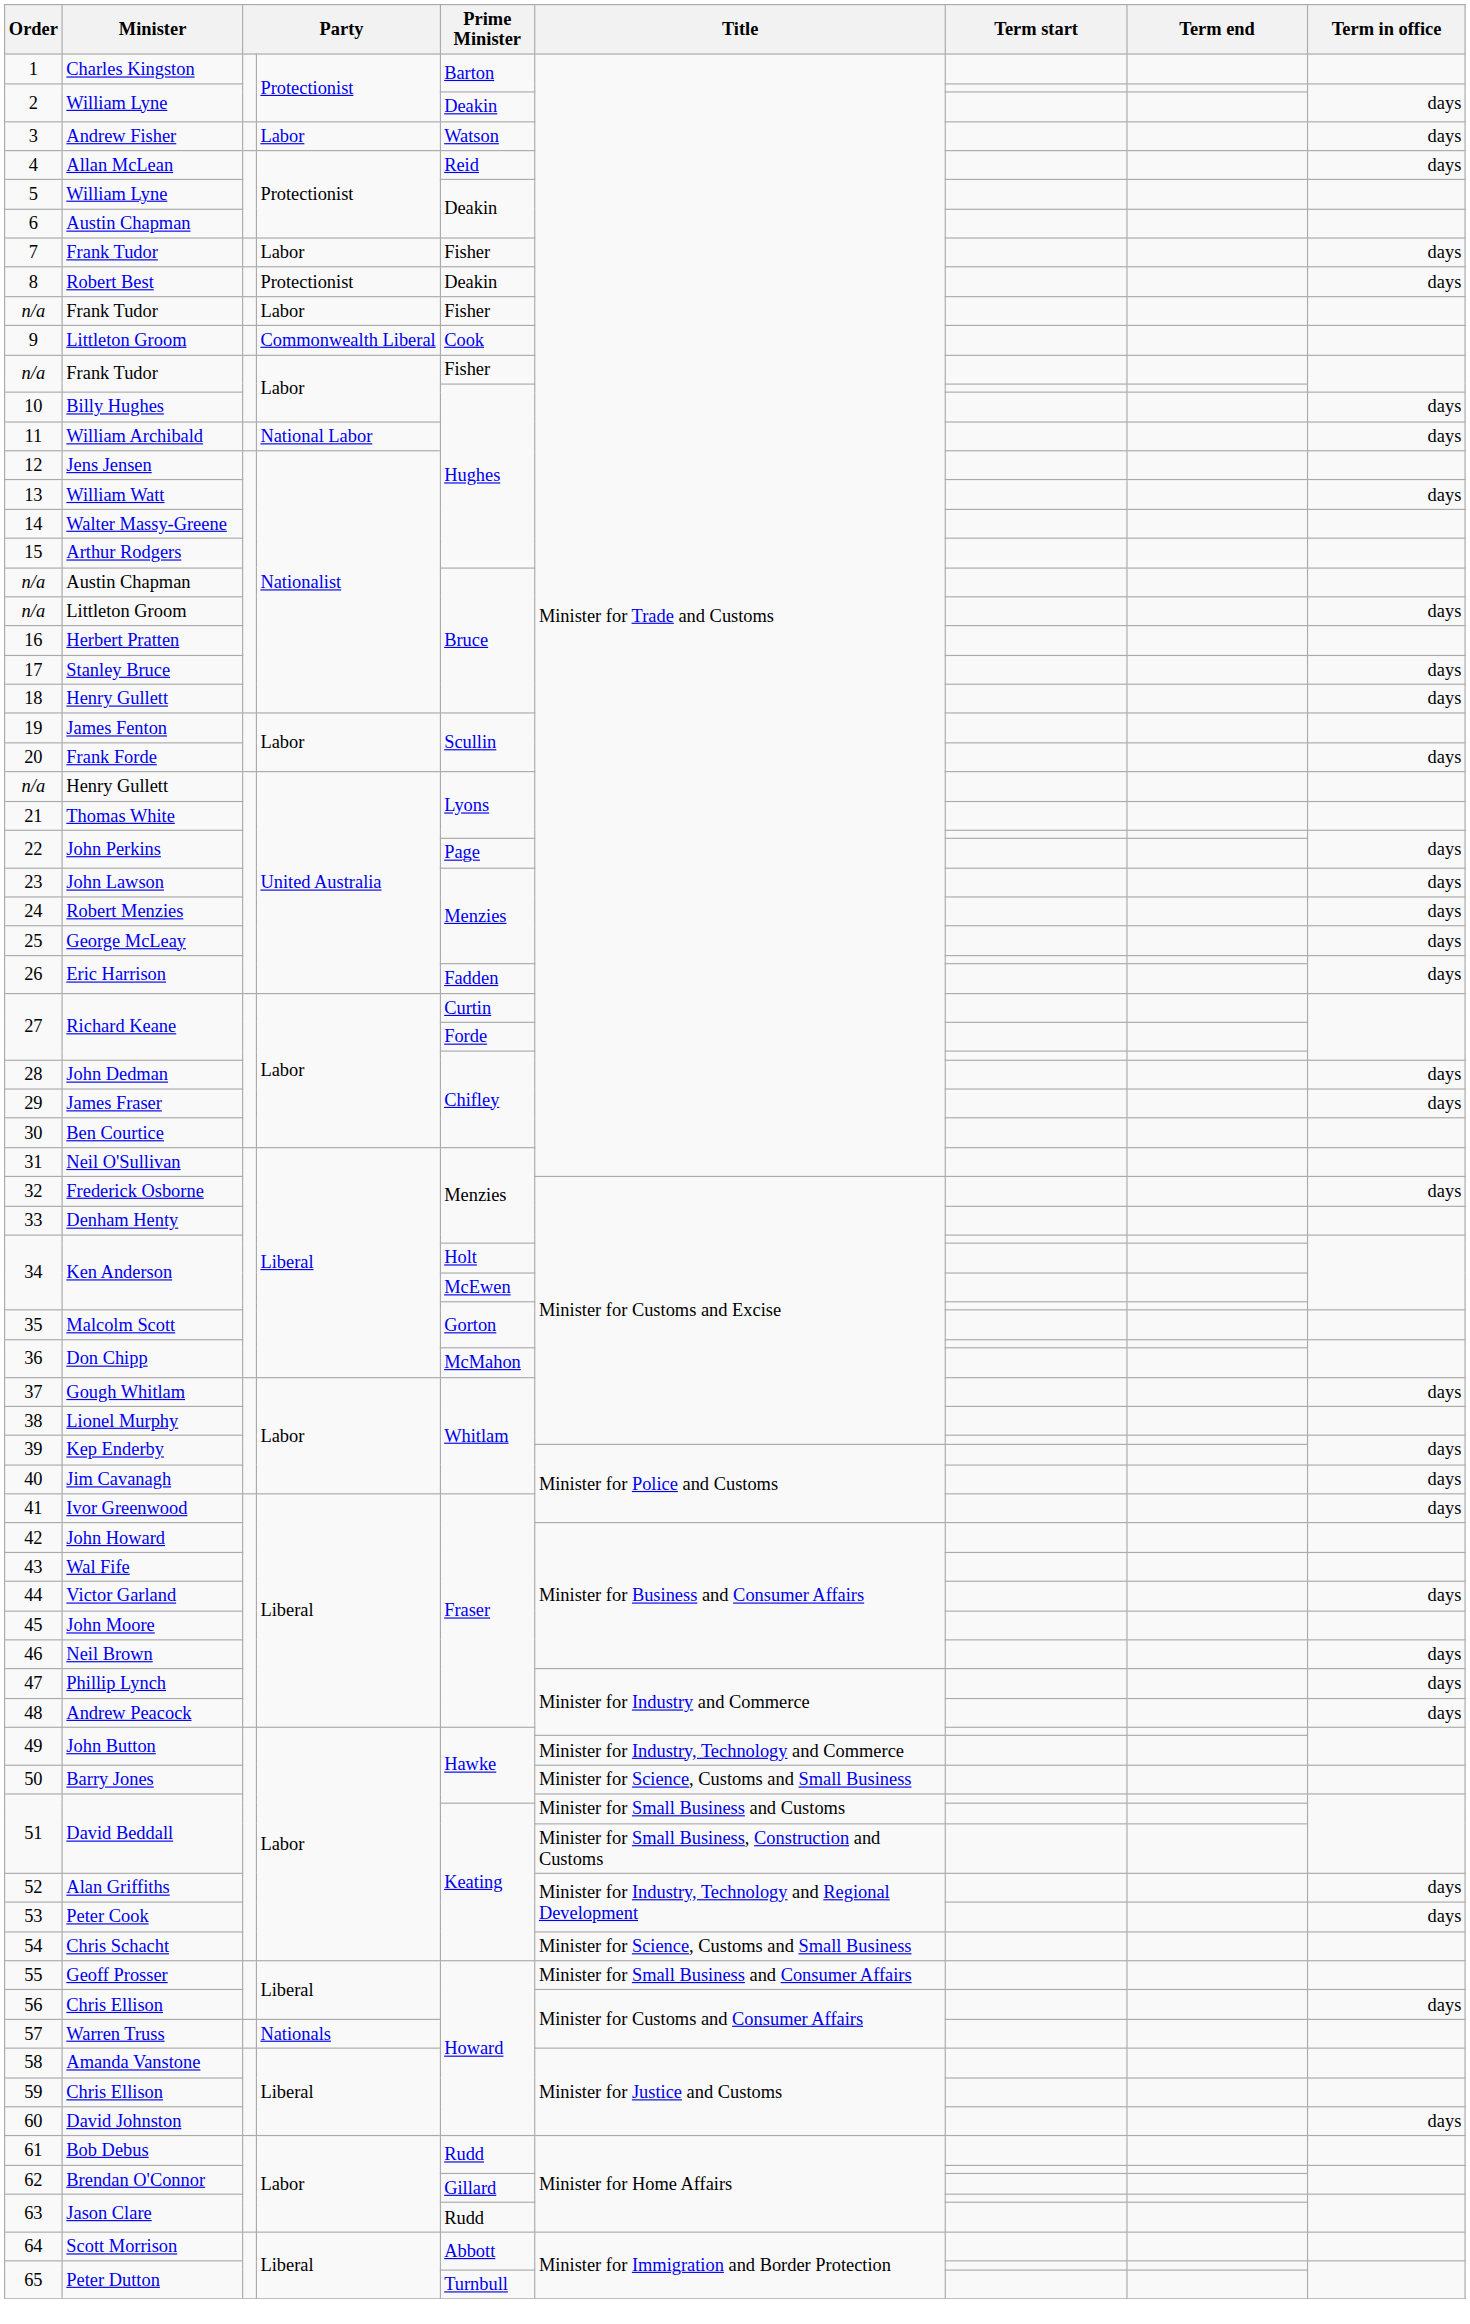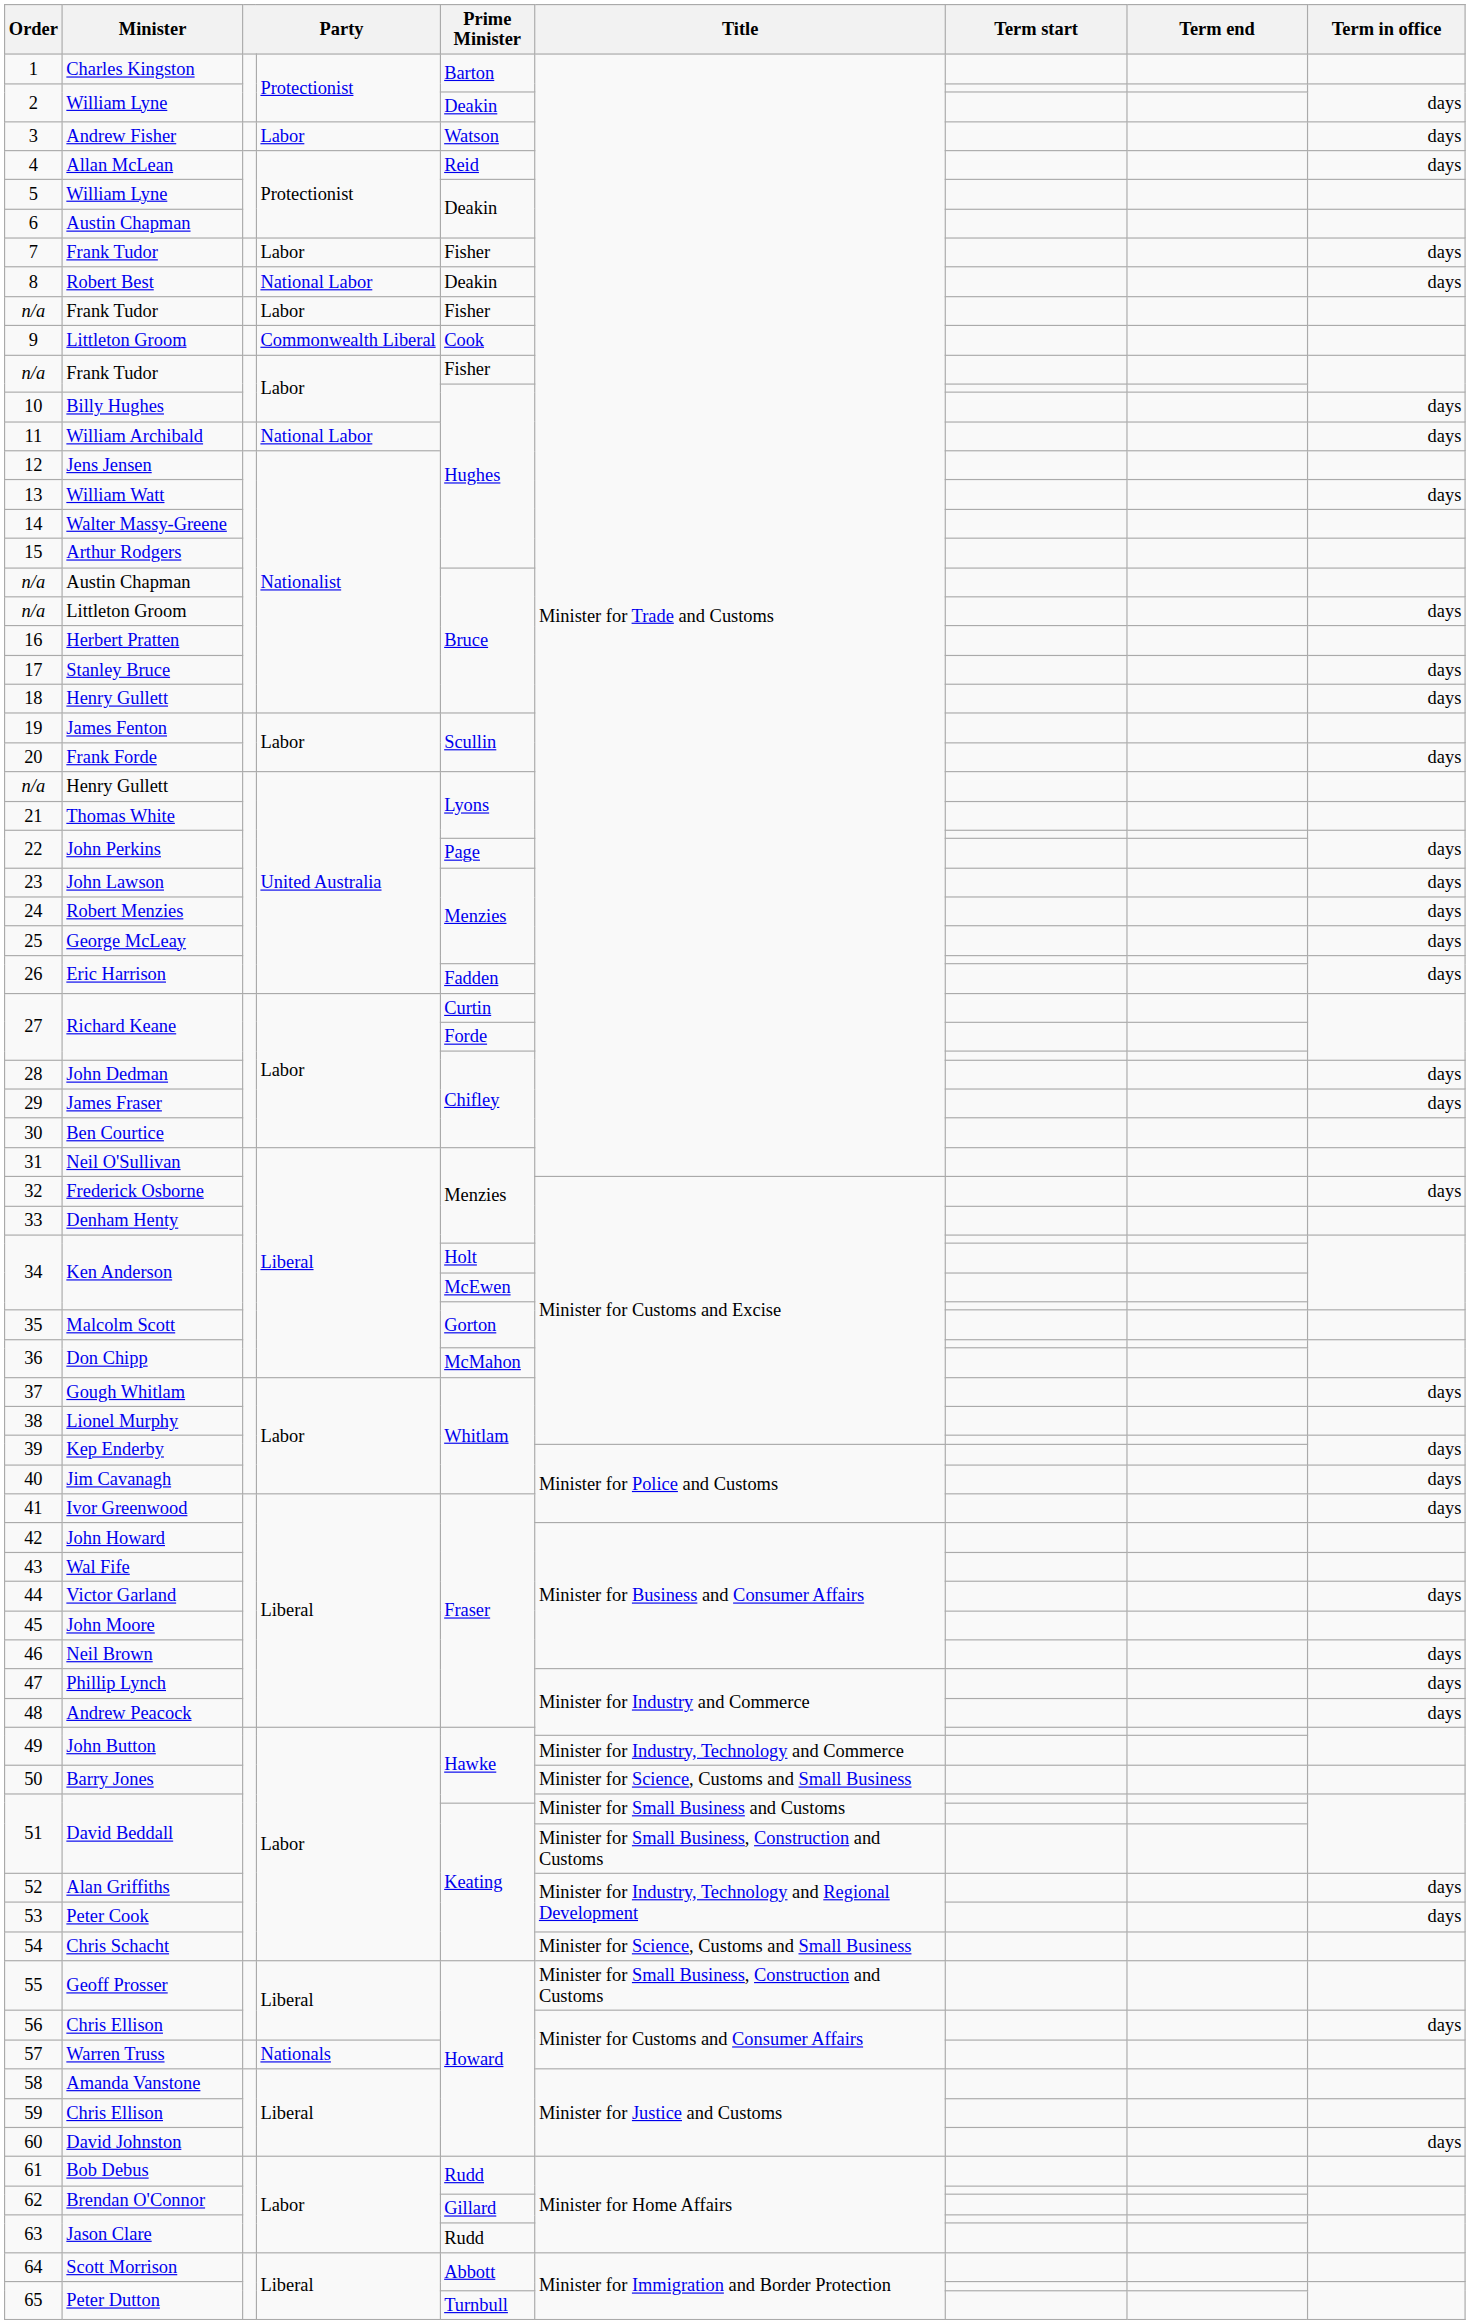8 | column 4: Protectionist -> National Labor
55 | Title: Minister for Small Business and Consumer Affairs -> Minister for Small Business, Construction and Customs
